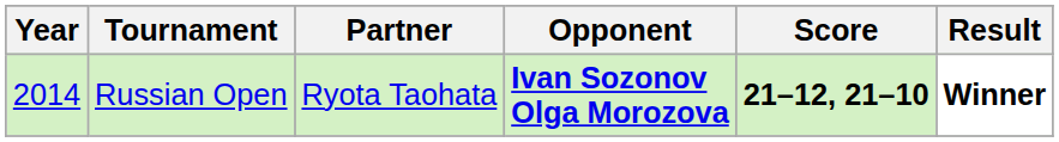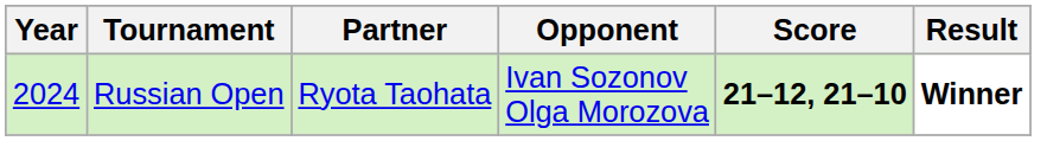Russian Open | Year: 2014 -> 2024
Russian Open | Opponent: bold -> normal
